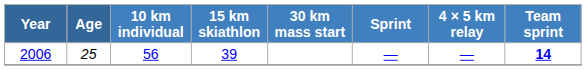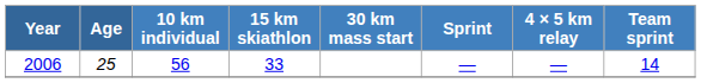2006 | 15 km skiathlon: 39 -> 33
2006 | Team sprint: bold -> normal
